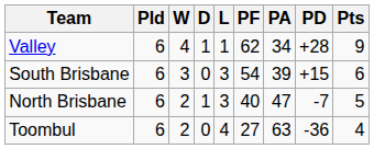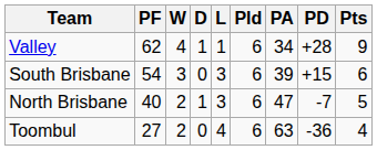columns swapped: Pld <-> PF
